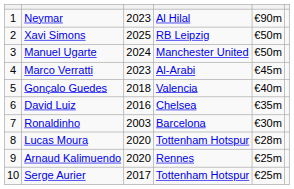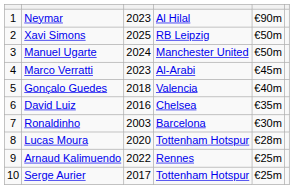Arnaud Kalimuendo | column 3: 2020 -> 2022
